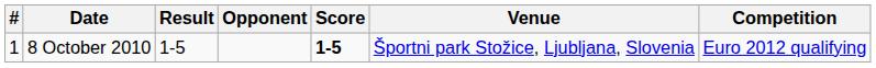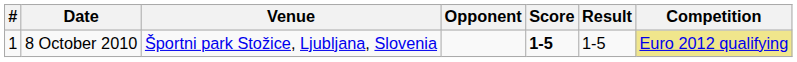columns swapped: Venue <-> Result
8 October 2010 | Competition: no background -> khaki background
